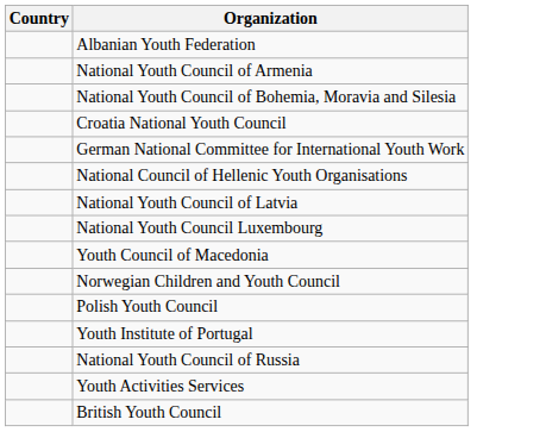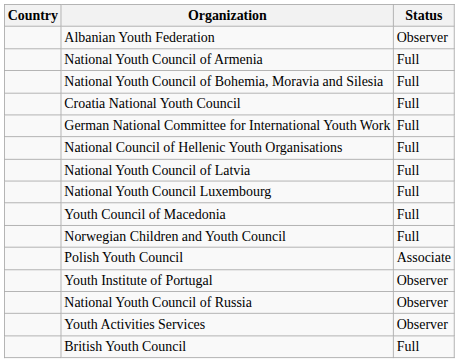+ column: Status | Observer | Full | Full | Full | Full | Full | Full | Full | Full | Full | Associate | Observer | Observer | Observer | Full
